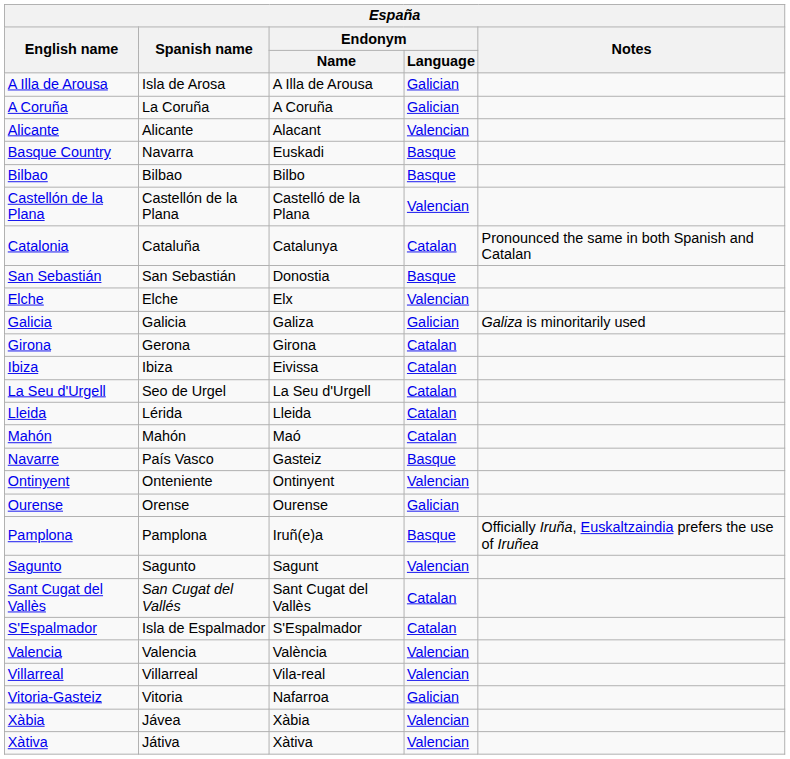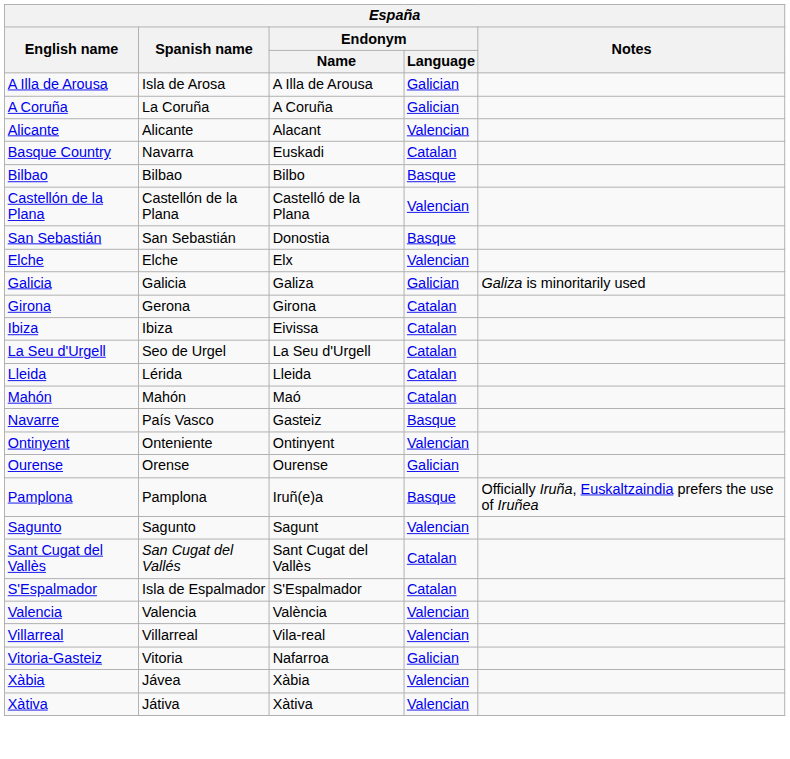Basque Country | Endonym / Language: Basque -> Catalan
- row: Catalonia | Cataluña | Catalunya | Catalan | Pronounced the same in both Spanish and Catalan
